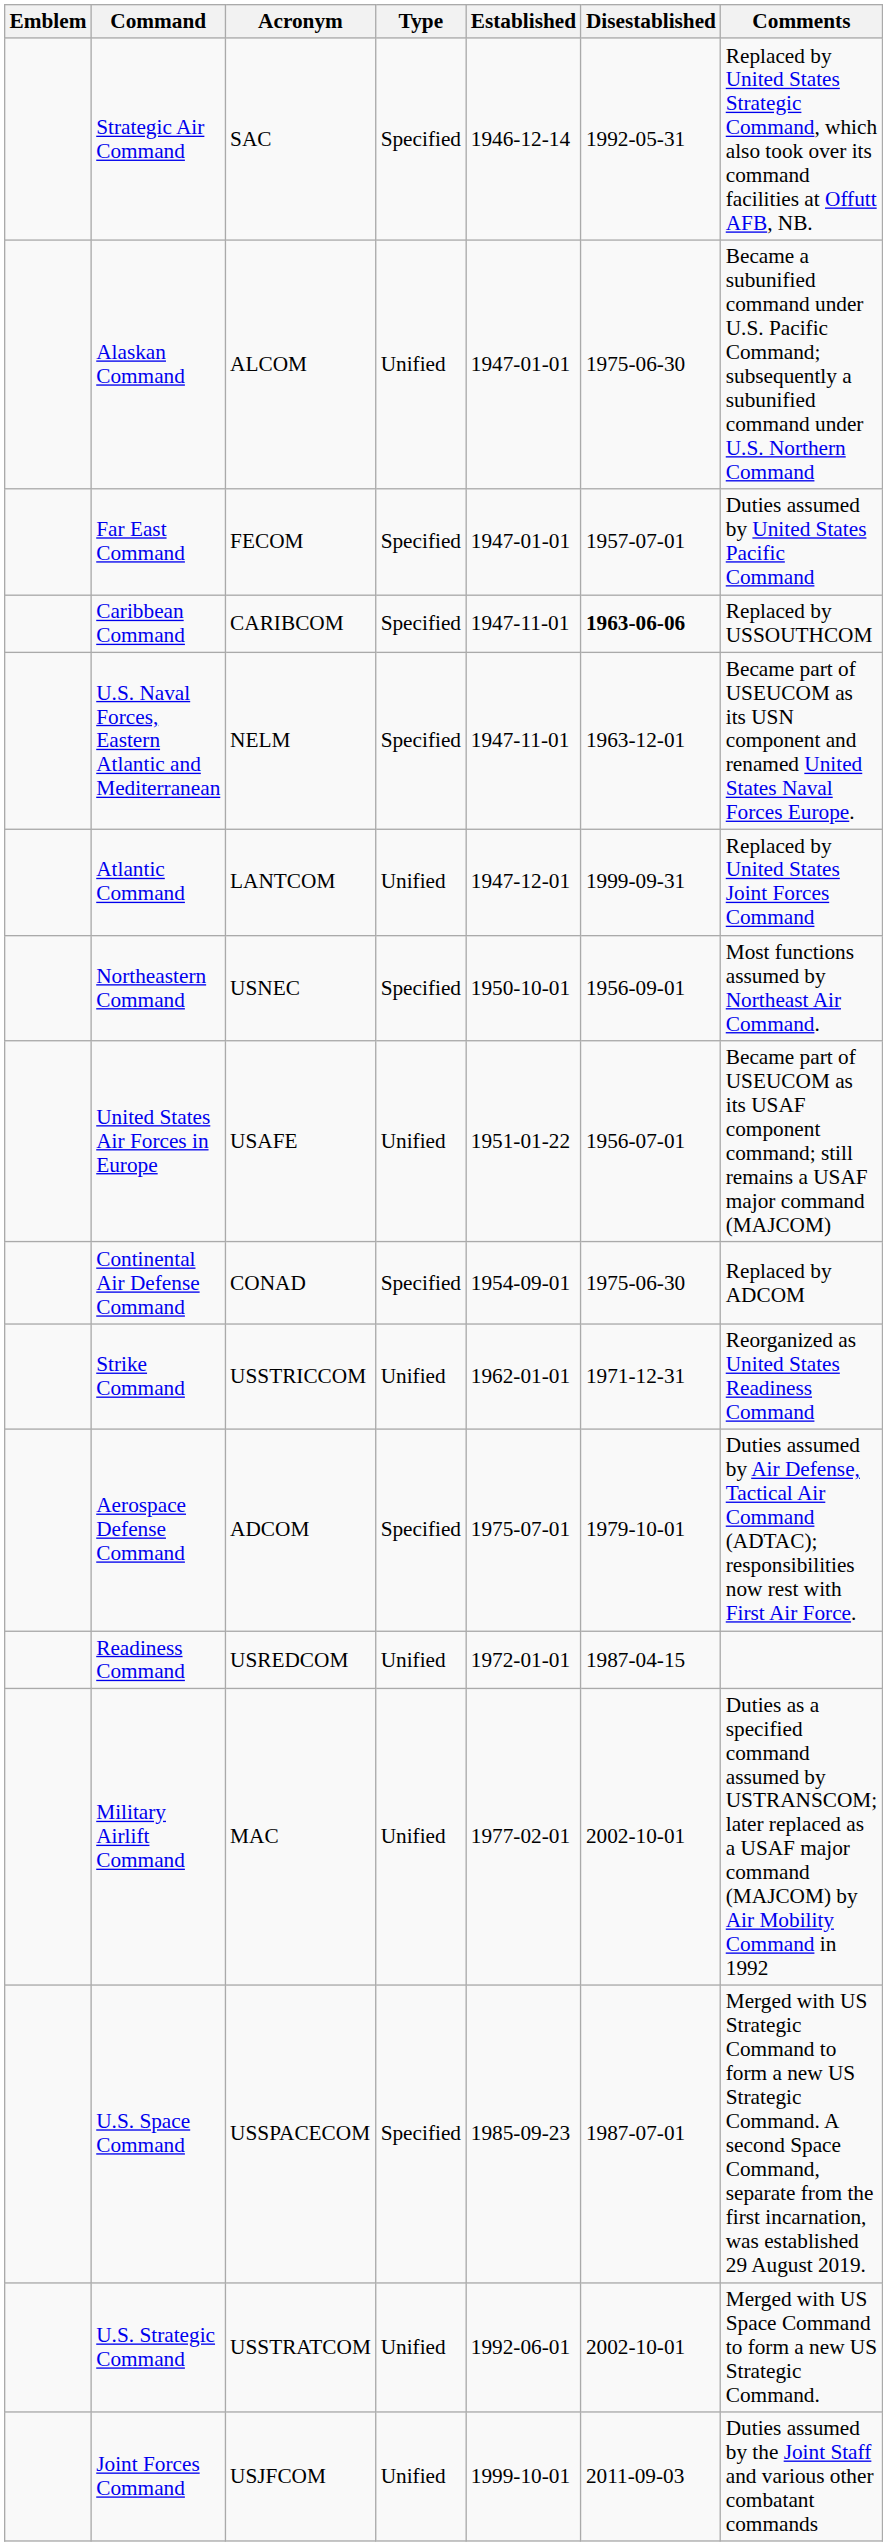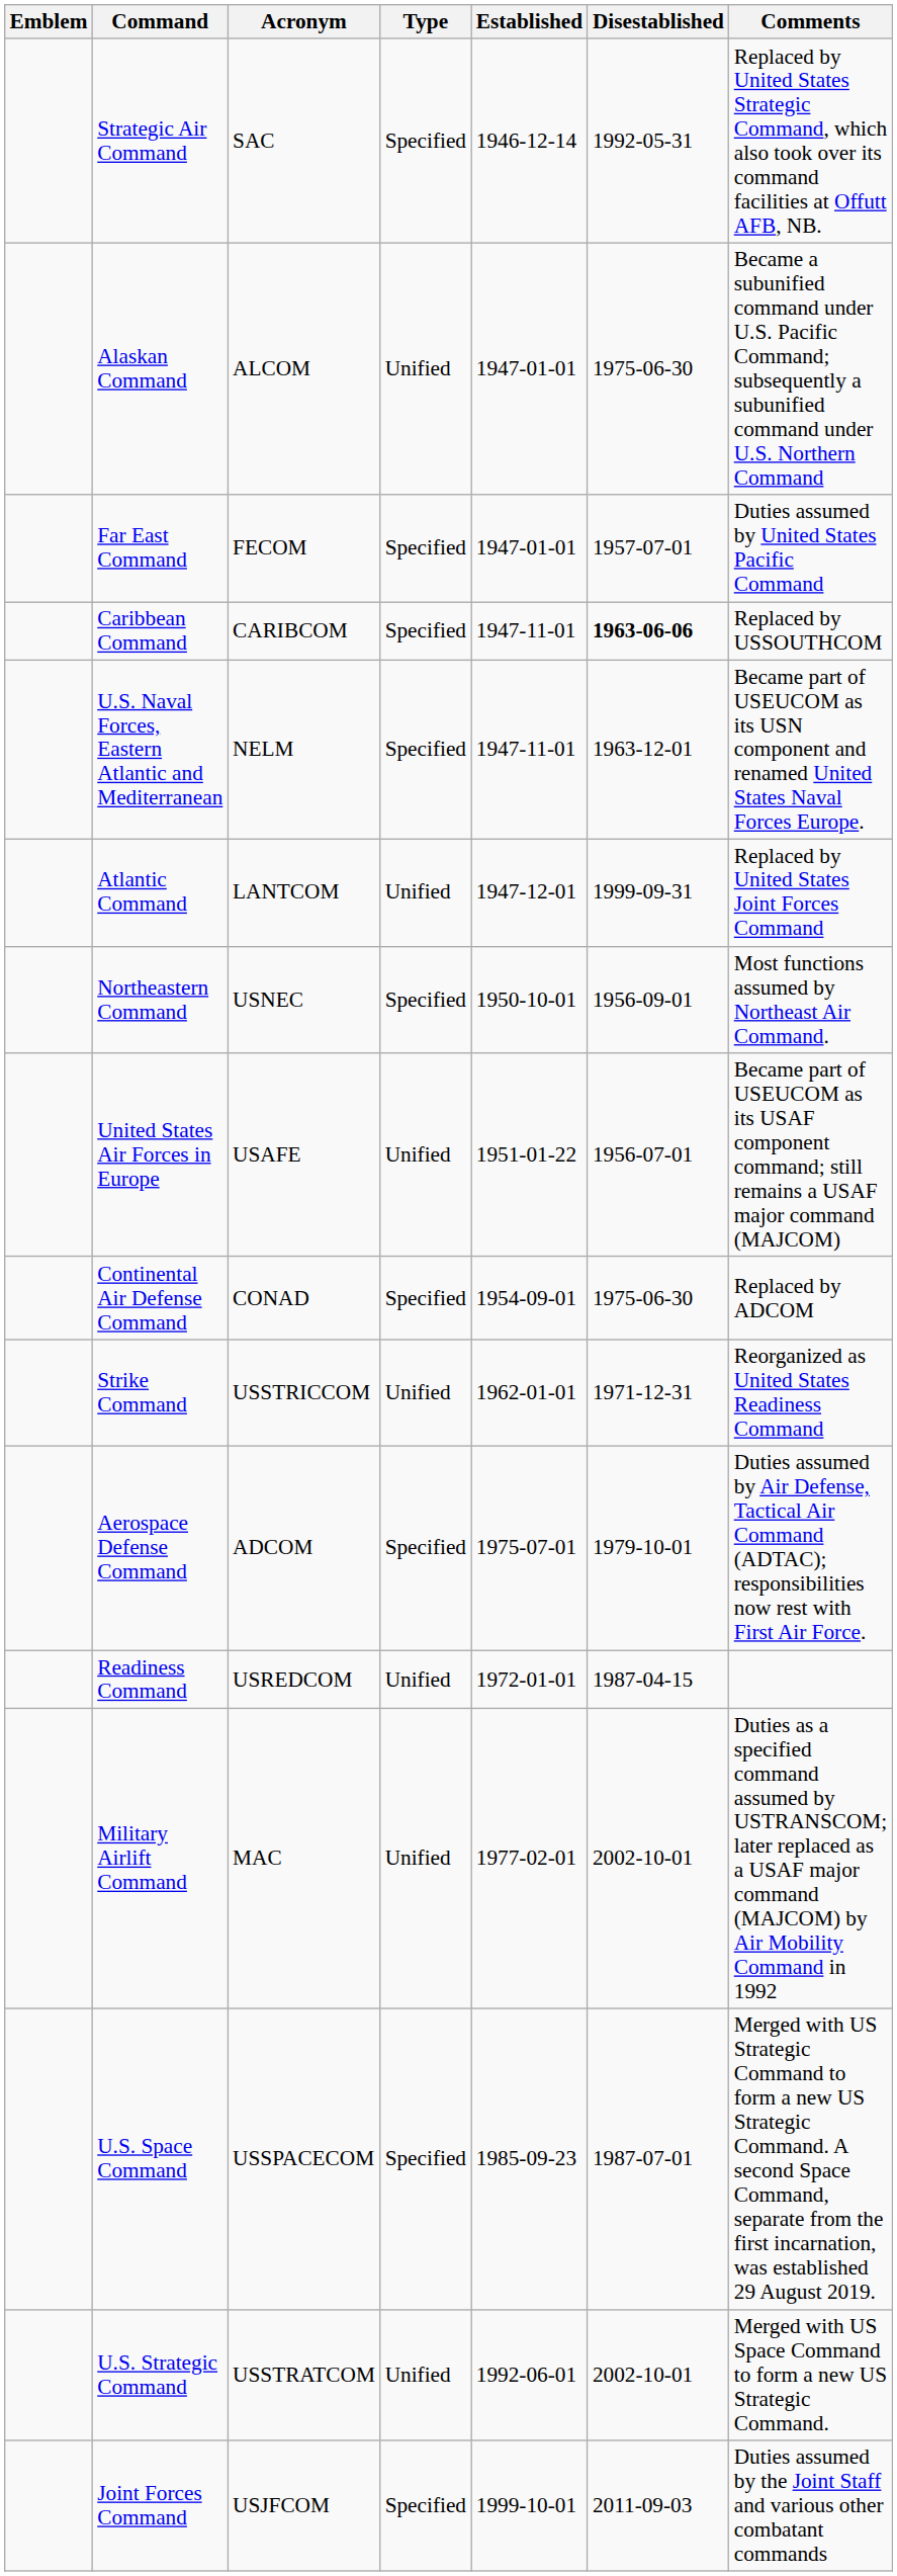Joint Forces Command | Type: Unified -> Specified
